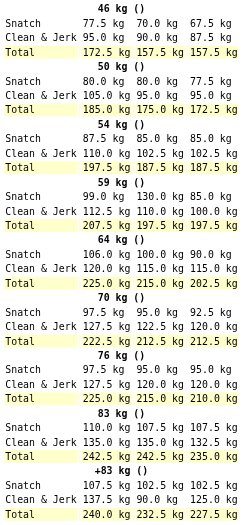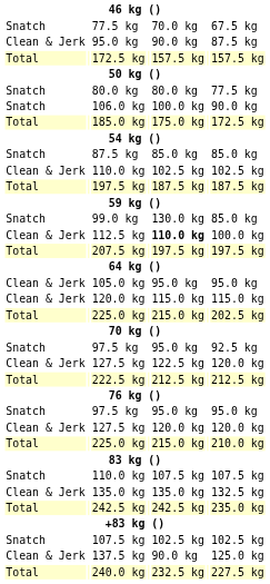rows swapped: 105.0 kg <-> 106.0 kg
112.5 kg | column 5: normal -> bold
